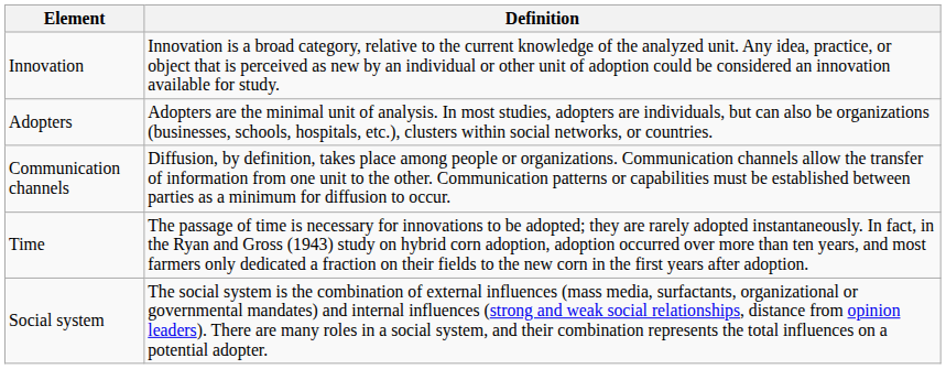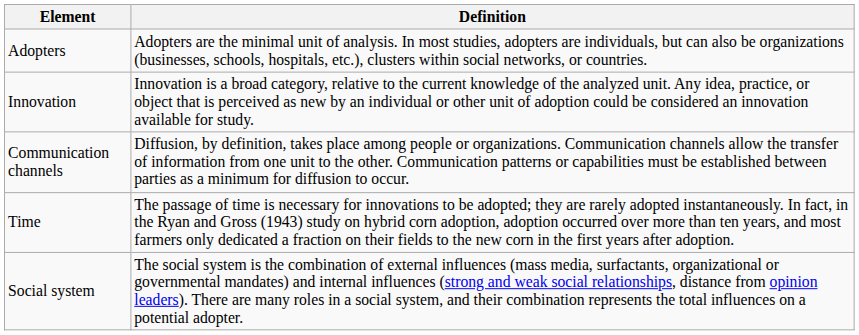rows swapped: Innovation <-> Adopters
